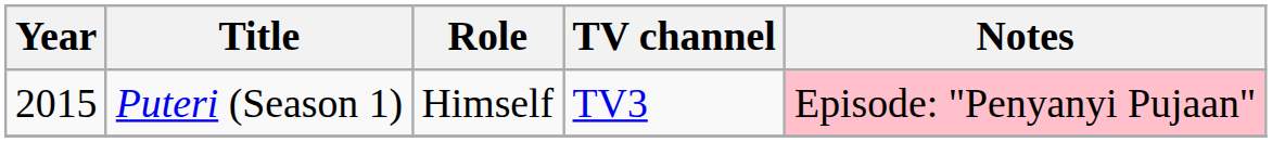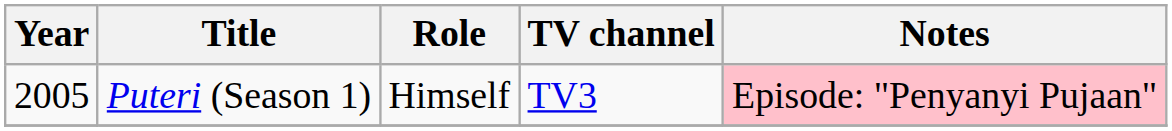Puteri (Season 1) | Year: 2015 -> 2005
